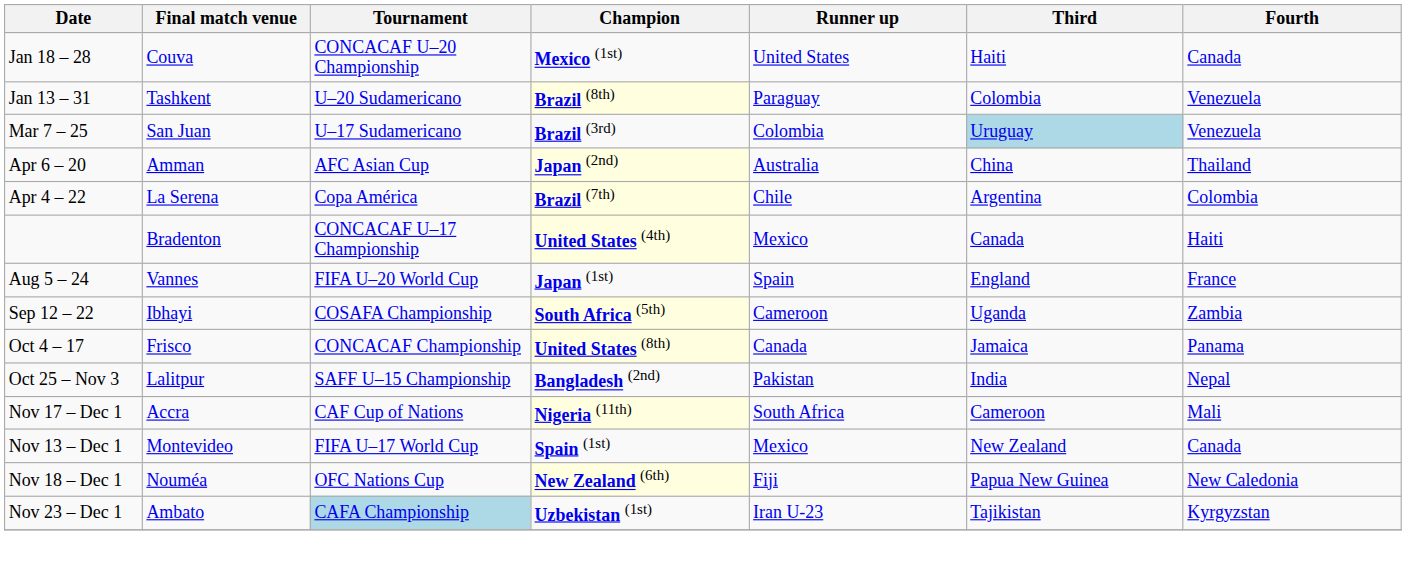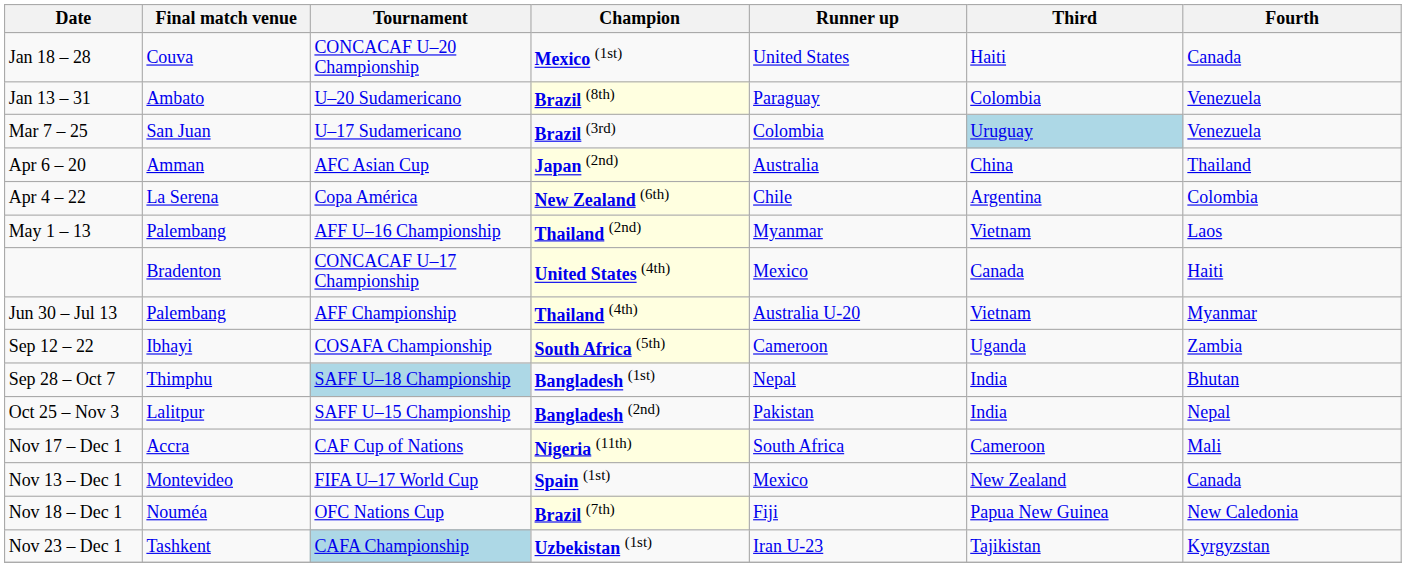Jan 13 – 31 | Final match venue: Tashkent -> Ambato
Apr 4 – 22 | Champion: Brazil (7th) -> New Zealand (6th)
+ row: May 1 – 13 | Palembang | AFF U–16 Championship | Thailand (2nd) | Myanmar | Vietnam | Laos
+ row: Jun 30 – Jul 13 | Palembang | AFF Championship | Thailand (4th) | Australia U-20 | Vietnam | Myanmar
- row: Aug 5 – 24 | Vannes | FIFA U–20 World Cup | Japan (1st) | Spain | England | France
+ row: Sep 28 – Oct 7 | Thimphu | SAFF U–18 Championship | Bangladesh (1st) | Nepal | India | Bhutan
- row: Oct 4 – 17 | Frisco | CONCACAF Championship | United States (8th) | Canada | Jamaica | Panama
Nov 18 – Dec 1 | Champion: New Zealand (6th) -> Brazil (7th)
Nov 23 – Dec 1 | Final match venue: Ambato -> Tashkent
